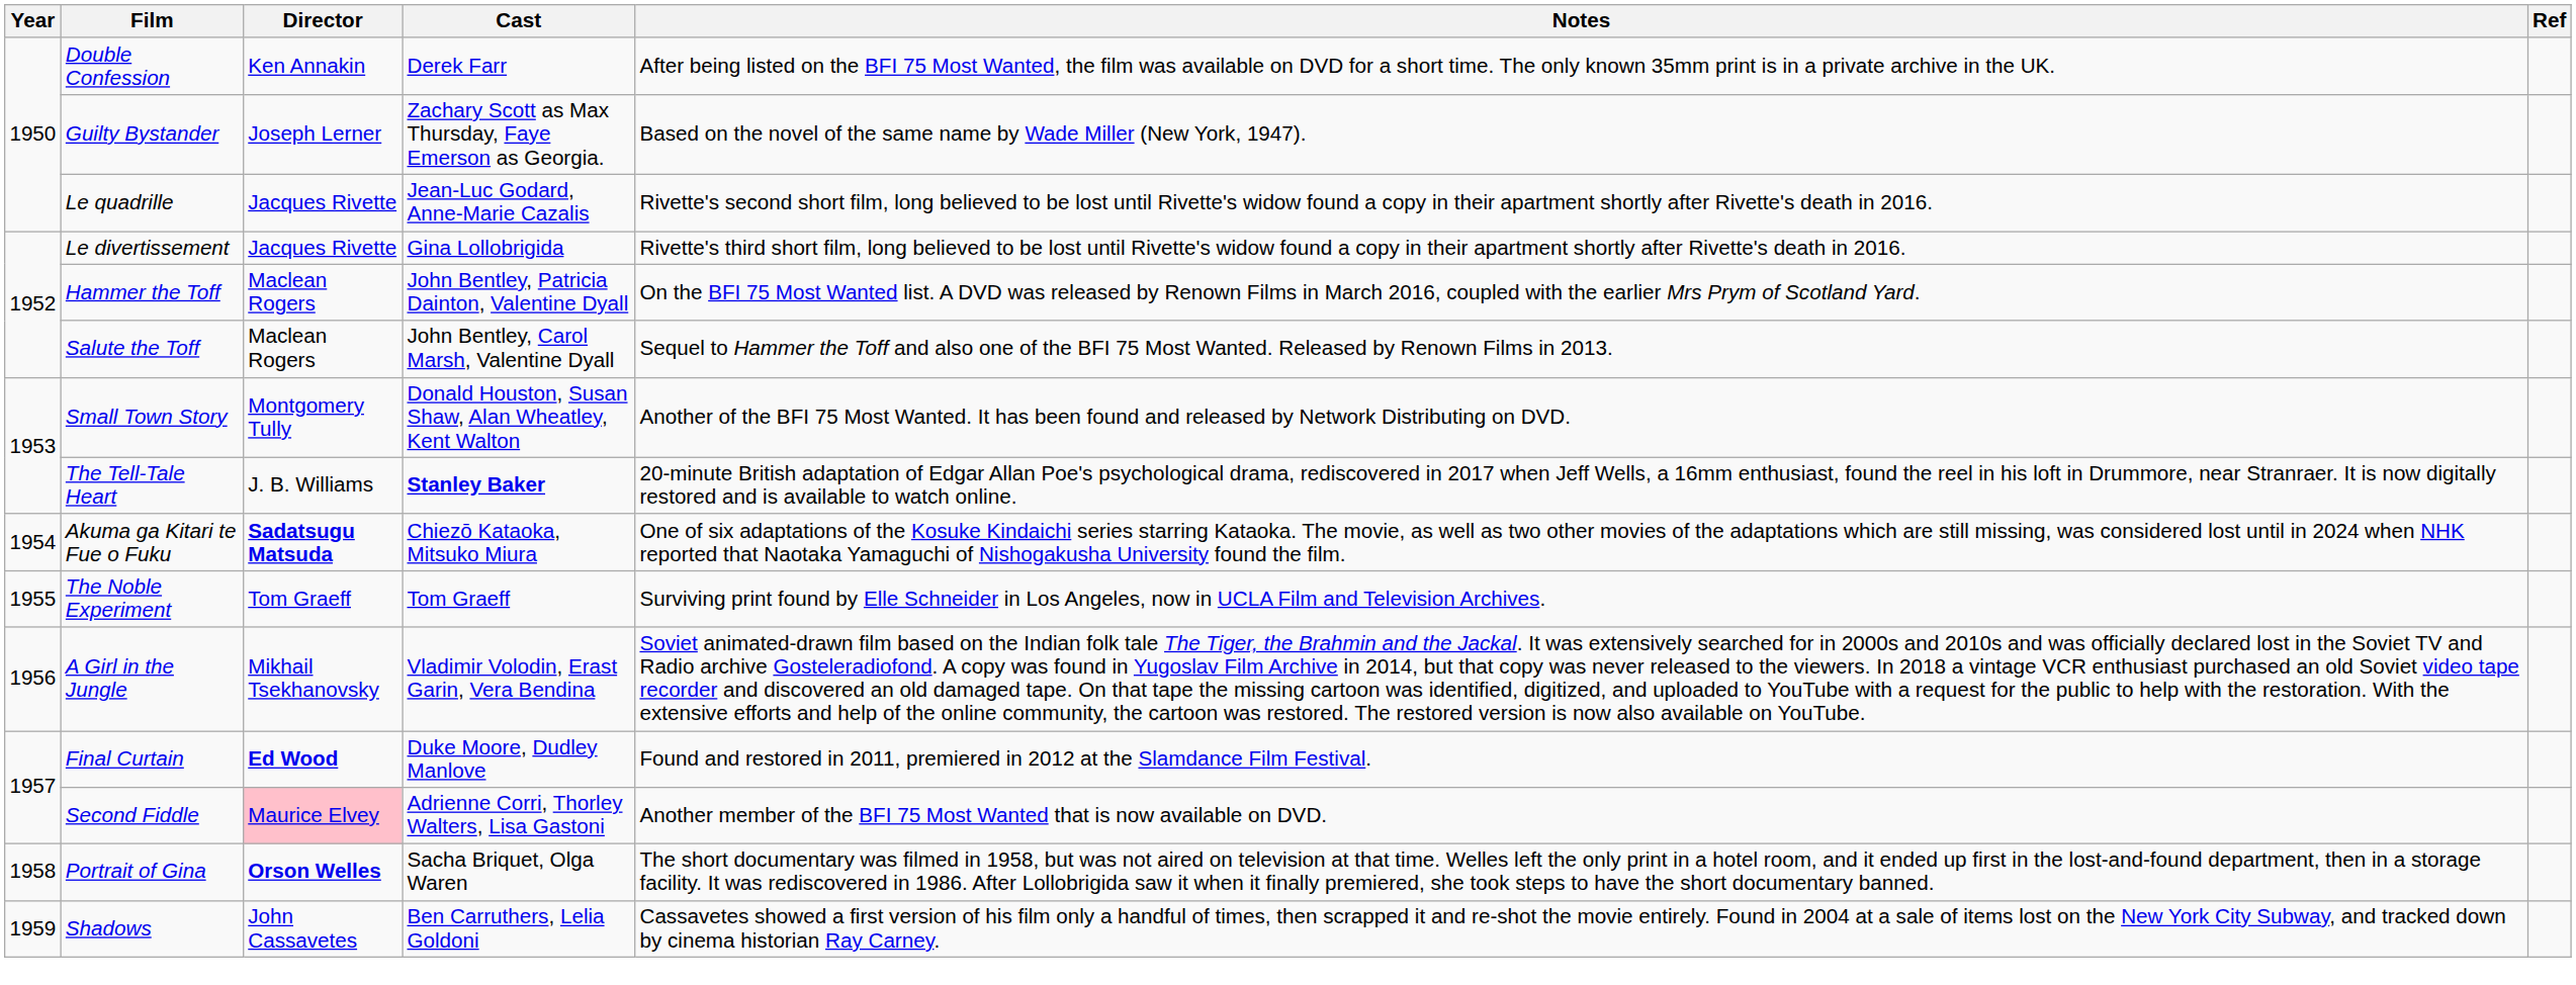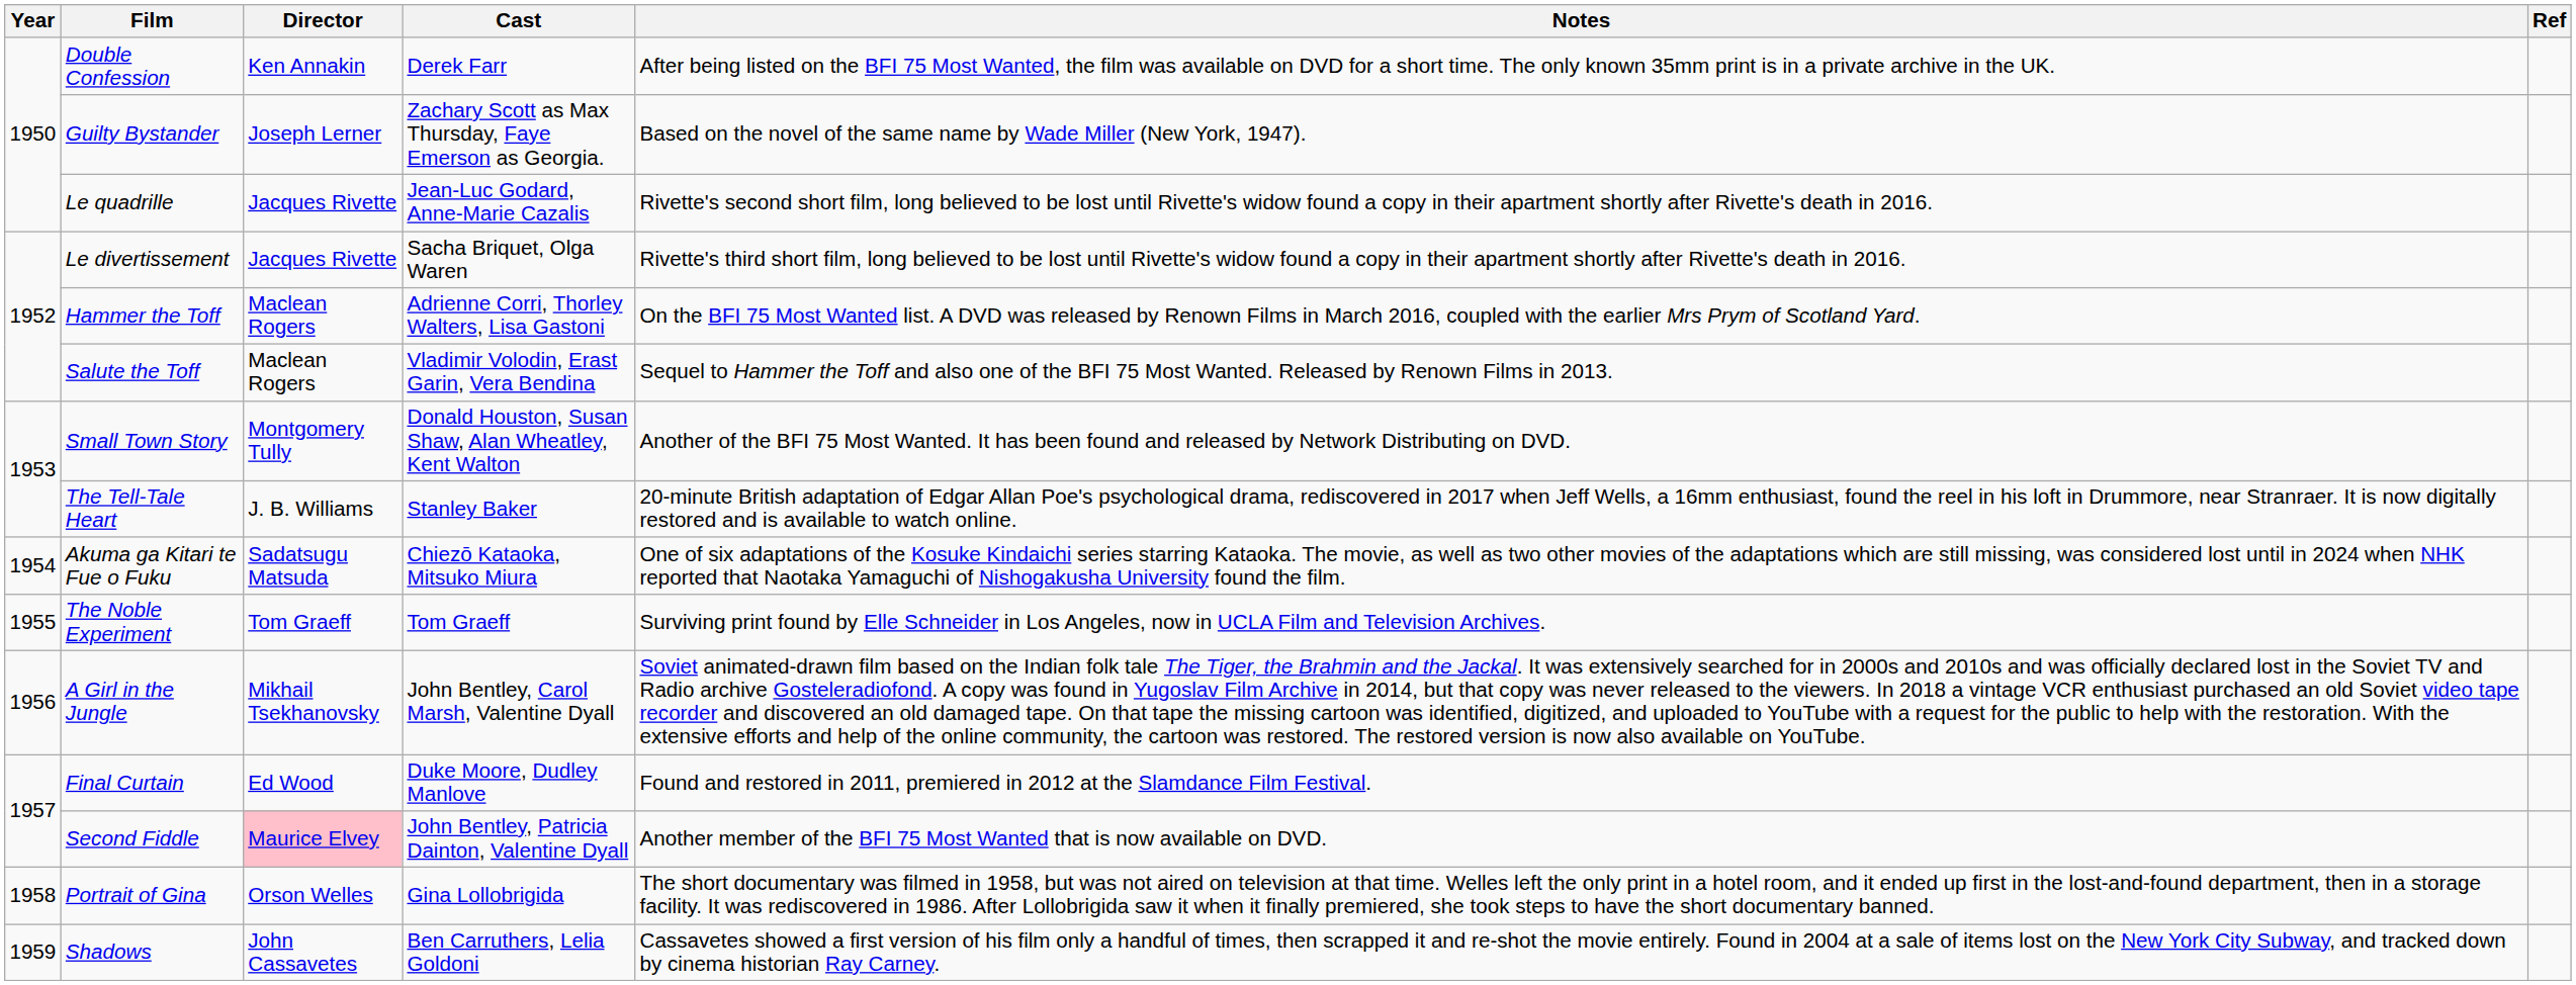Le divertissement | Cast: Gina Lollobrigida -> Sacha Briquet, Olga Waren
Hammer the Toff | Cast: John Bentley, Patricia Dainton, Valentine Dyall -> Adrienne Corri, Thorley Walters, Lisa Gastoni
Salute the Toff | Cast: John Bentley, Carol Marsh, Valentine Dyall -> Vladimir Volodin, Erast Garin, Vera Bendina
The Tell-Tale Heart | Cast: bold -> normal
Akuma ga Kitari te Fue o Fuku | Director: bold -> normal
A Girl in the Jungle | Cast: Vladimir Volodin, Erast Garin, Vera Bendina -> John Bentley, Carol Marsh, Valentine Dyall
Final Curtain | Director: bold -> normal
Second Fiddle | Cast: Adrienne Corri, Thorley Walters, Lisa Gastoni -> John Bentley, Patricia Dainton, Valentine Dyall
Portrait of Gina | Director: bold -> normal
Portrait of Gina | Cast: Sacha Briquet, Olga Waren -> Gina Lollobrigida
